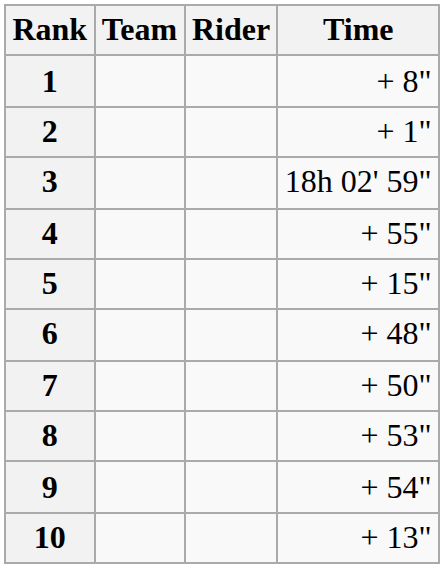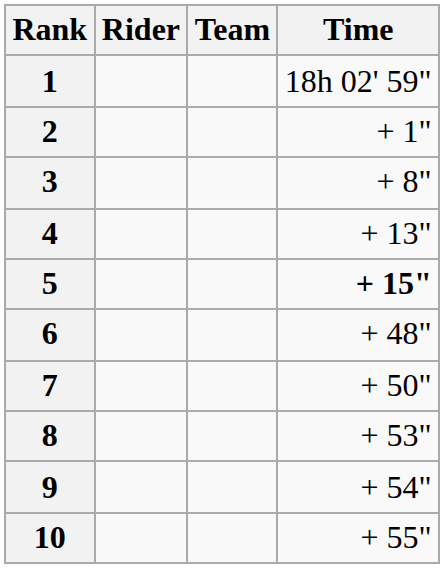columns swapped: Rider <-> Team
1 | Time: + 8" -> 18h 02' 59"
3 | Time: 18h 02' 59" -> + 8"
4 | Time: + 55" -> + 13"
5 | Time: normal -> bold
10 | Time: + 13" -> + 55"
